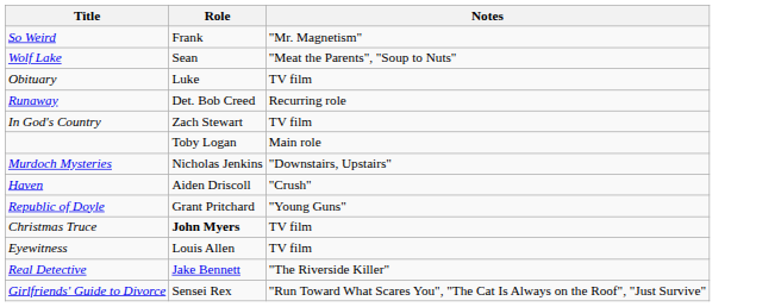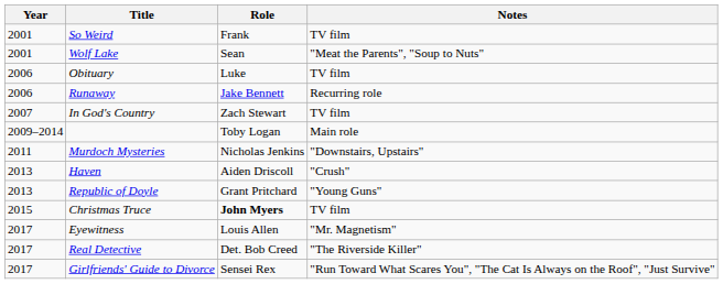+ column: Year | 2001 | 2001 | 2006 | 2006 | 2007 | 2009–2014 | 2011 | 2013 | 2013 | 2015 | 2017 | 2017 | 2017
So Weird | Notes: "Mr. Magnetism" -> TV film
Runaway | Role: Det. Bob Creed -> Jake Bennett
Eyewitness | Notes: TV film -> "Mr. Magnetism"
Real Detective | Role: Jake Bennett -> Det. Bob Creed
